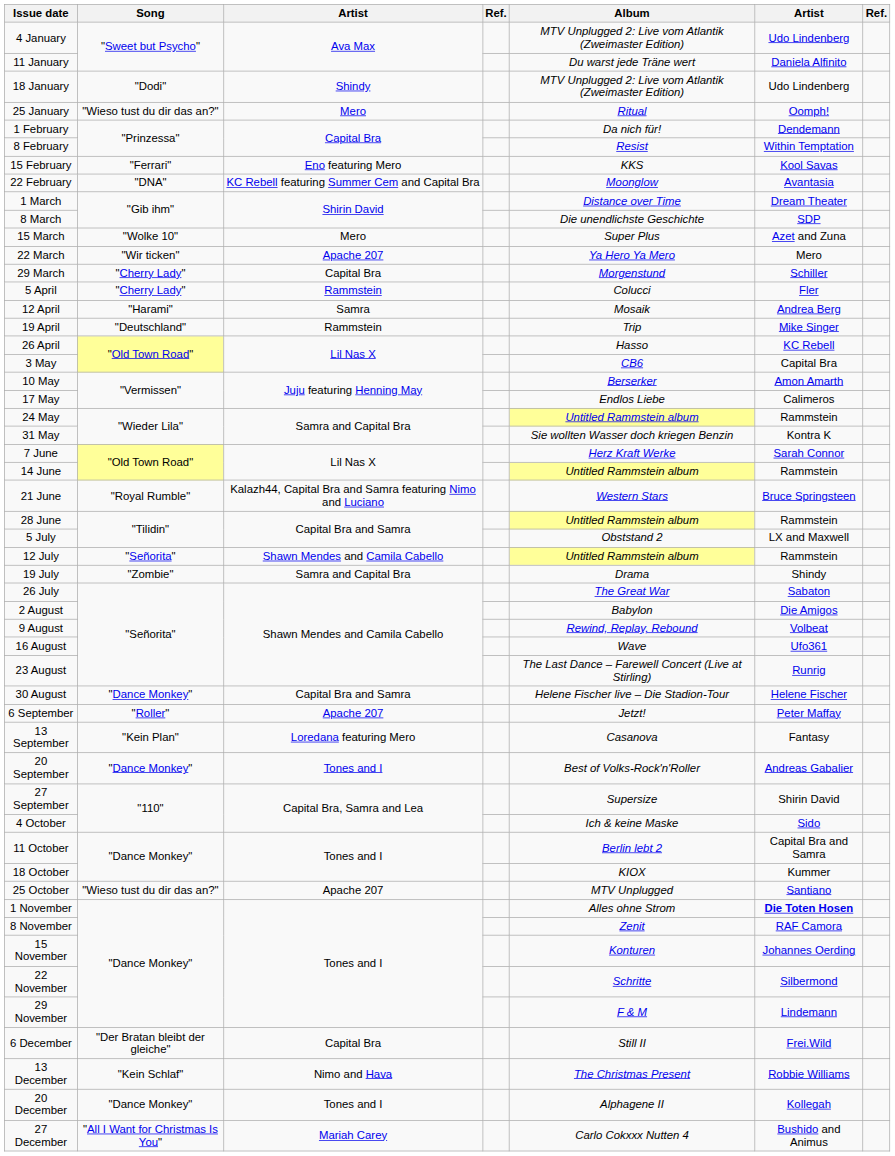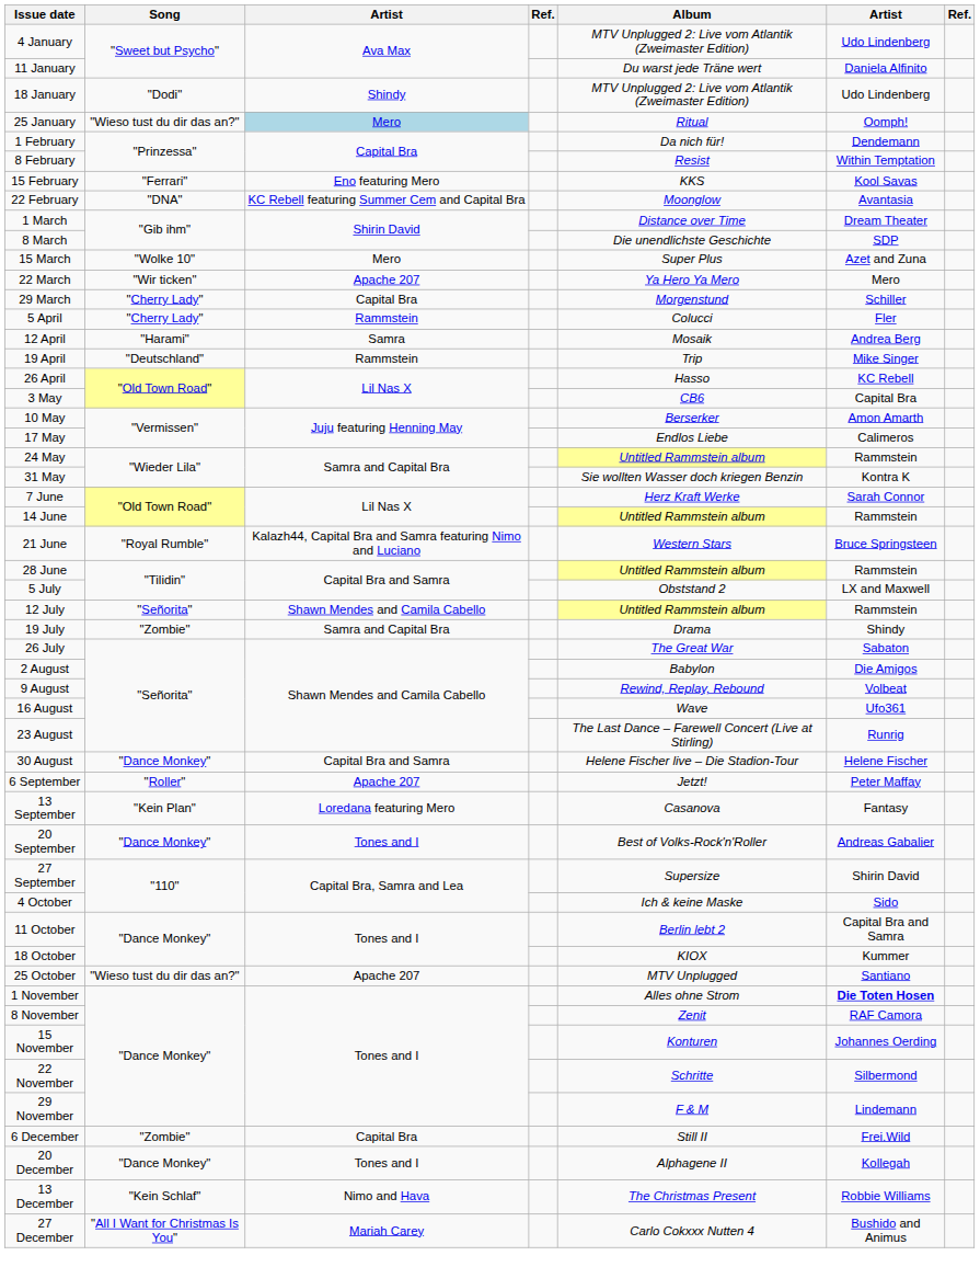25 January | column 3: no background -> lightblue background
6 December | Song: "Der Bratan bleibt der gleiche" -> "Zombie"
rows swapped: 13 December <-> 20 December
